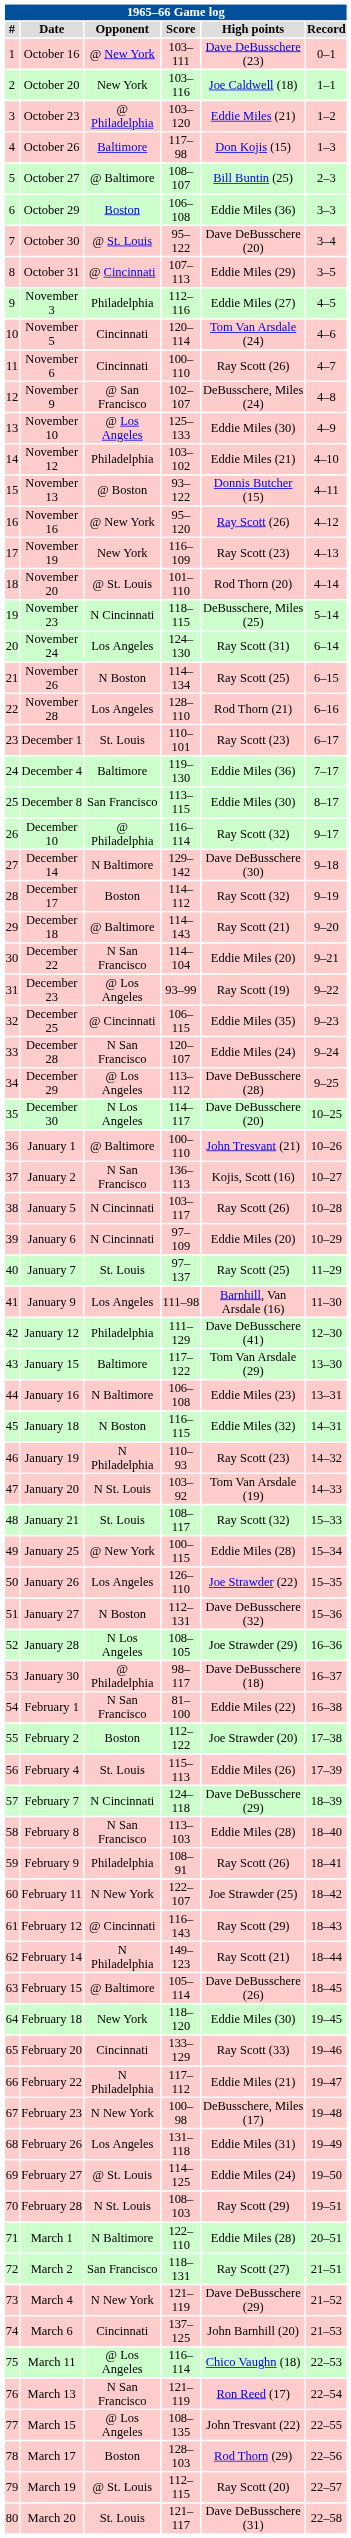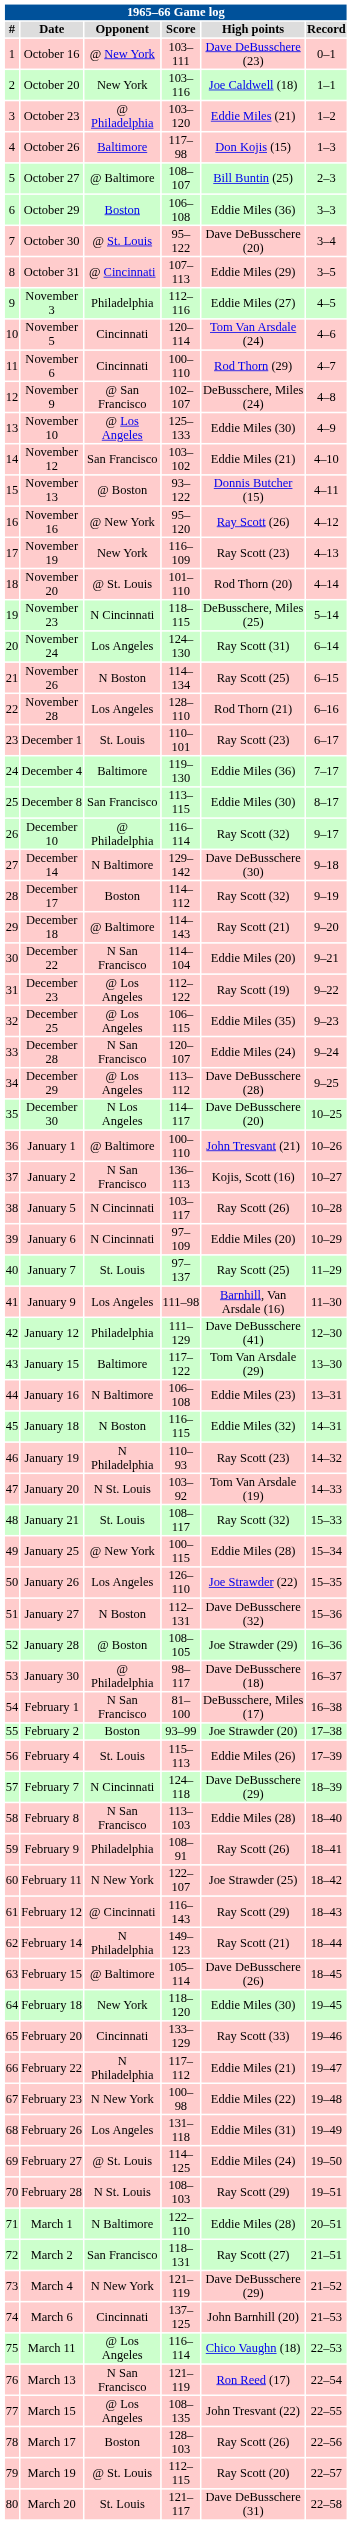November 6 | High points: Ray Scott (26) -> Rod Thorn (29)
November 12 | Opponent: Philadelphia -> San Francisco
December 23 | Score: 93–99 -> 112–122
December 25 | Opponent: @ Cincinnati -> @ Los Angeles
January 28 | Opponent: N Los Angeles -> @ Boston
February 1 | High points: Eddie Miles (22) -> DeBusschere, Miles (17)
February 2 | Score: 112–122 -> 93–99
February 23 | High points: DeBusschere, Miles (17) -> Eddie Miles (22)
March 17 | High points: Rod Thorn (29) -> Ray Scott (26)
